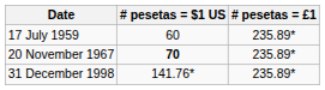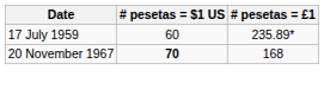20 November 1967 | # pesetas = £1: 235.89* -> 168
- row: 31 December 1998 | 141.76* | 235.89*
